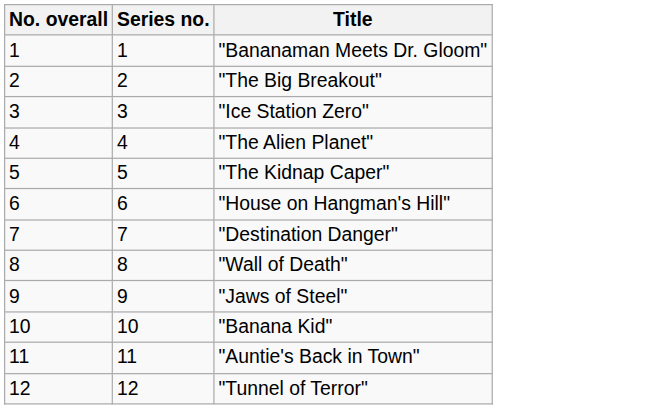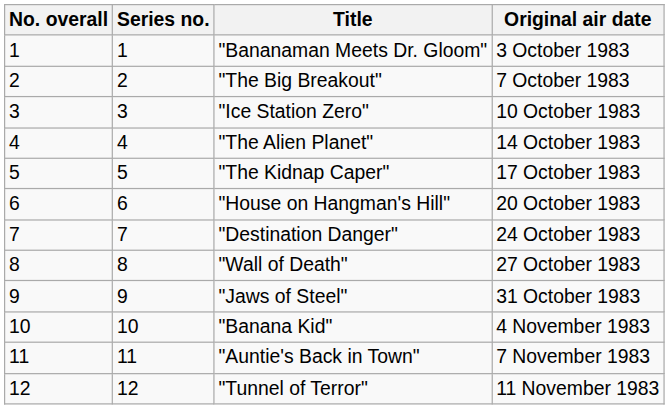+ column: Original air date | 3 October 1983 | 7 October 1983 | 10 October 1983 | 14 October 1983 | 17 October 1983 | 20 October 1983 | 24 October 1983 | 27 October 1983 | 31 October 1983 | 4 November 1983 | 7 November 1983 | 11 November 1983
